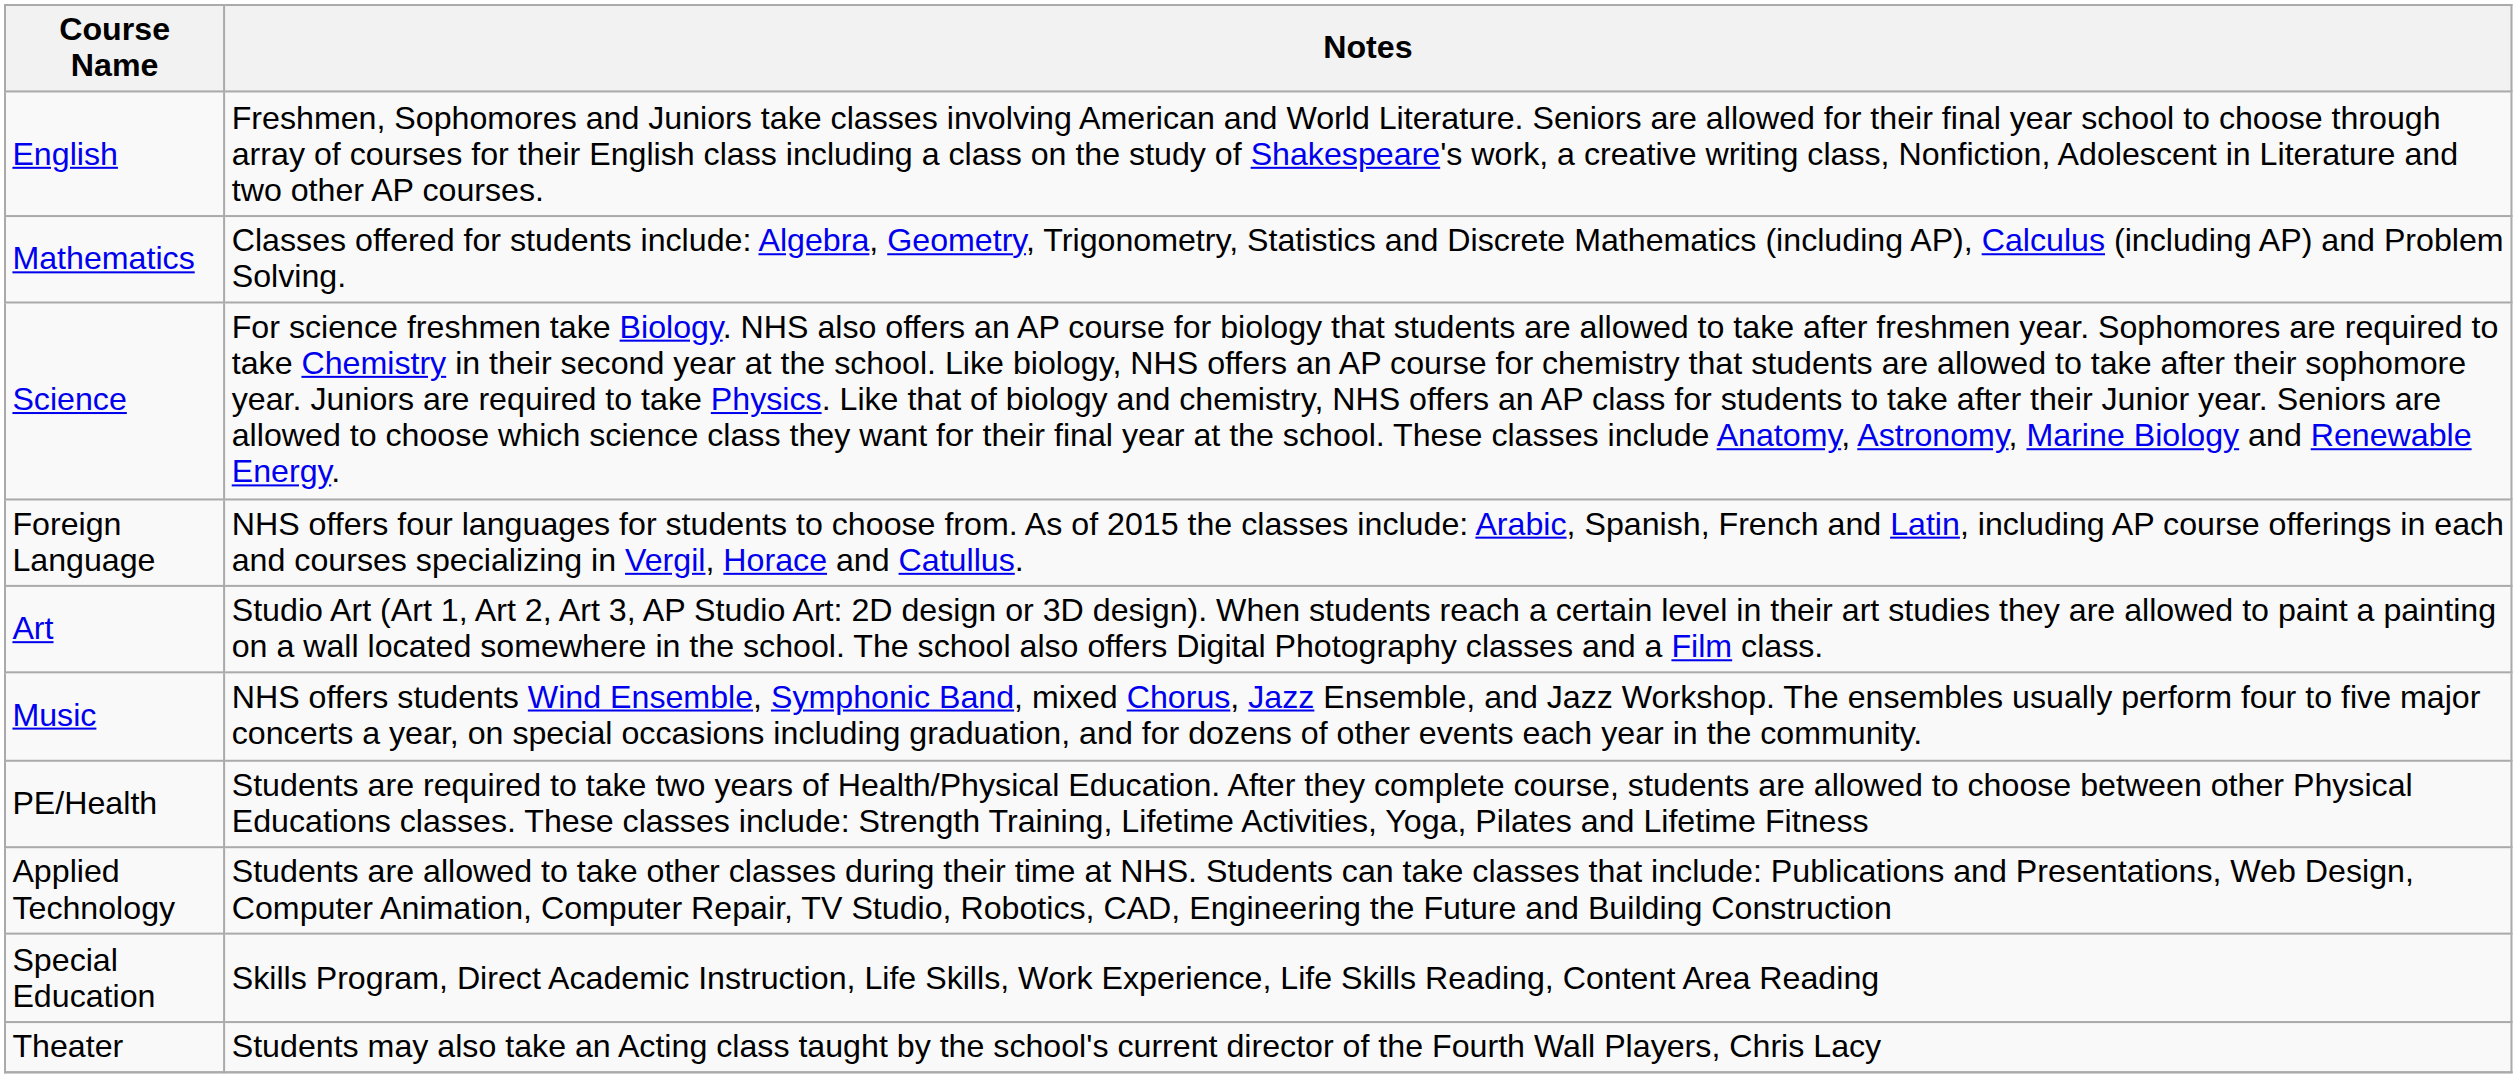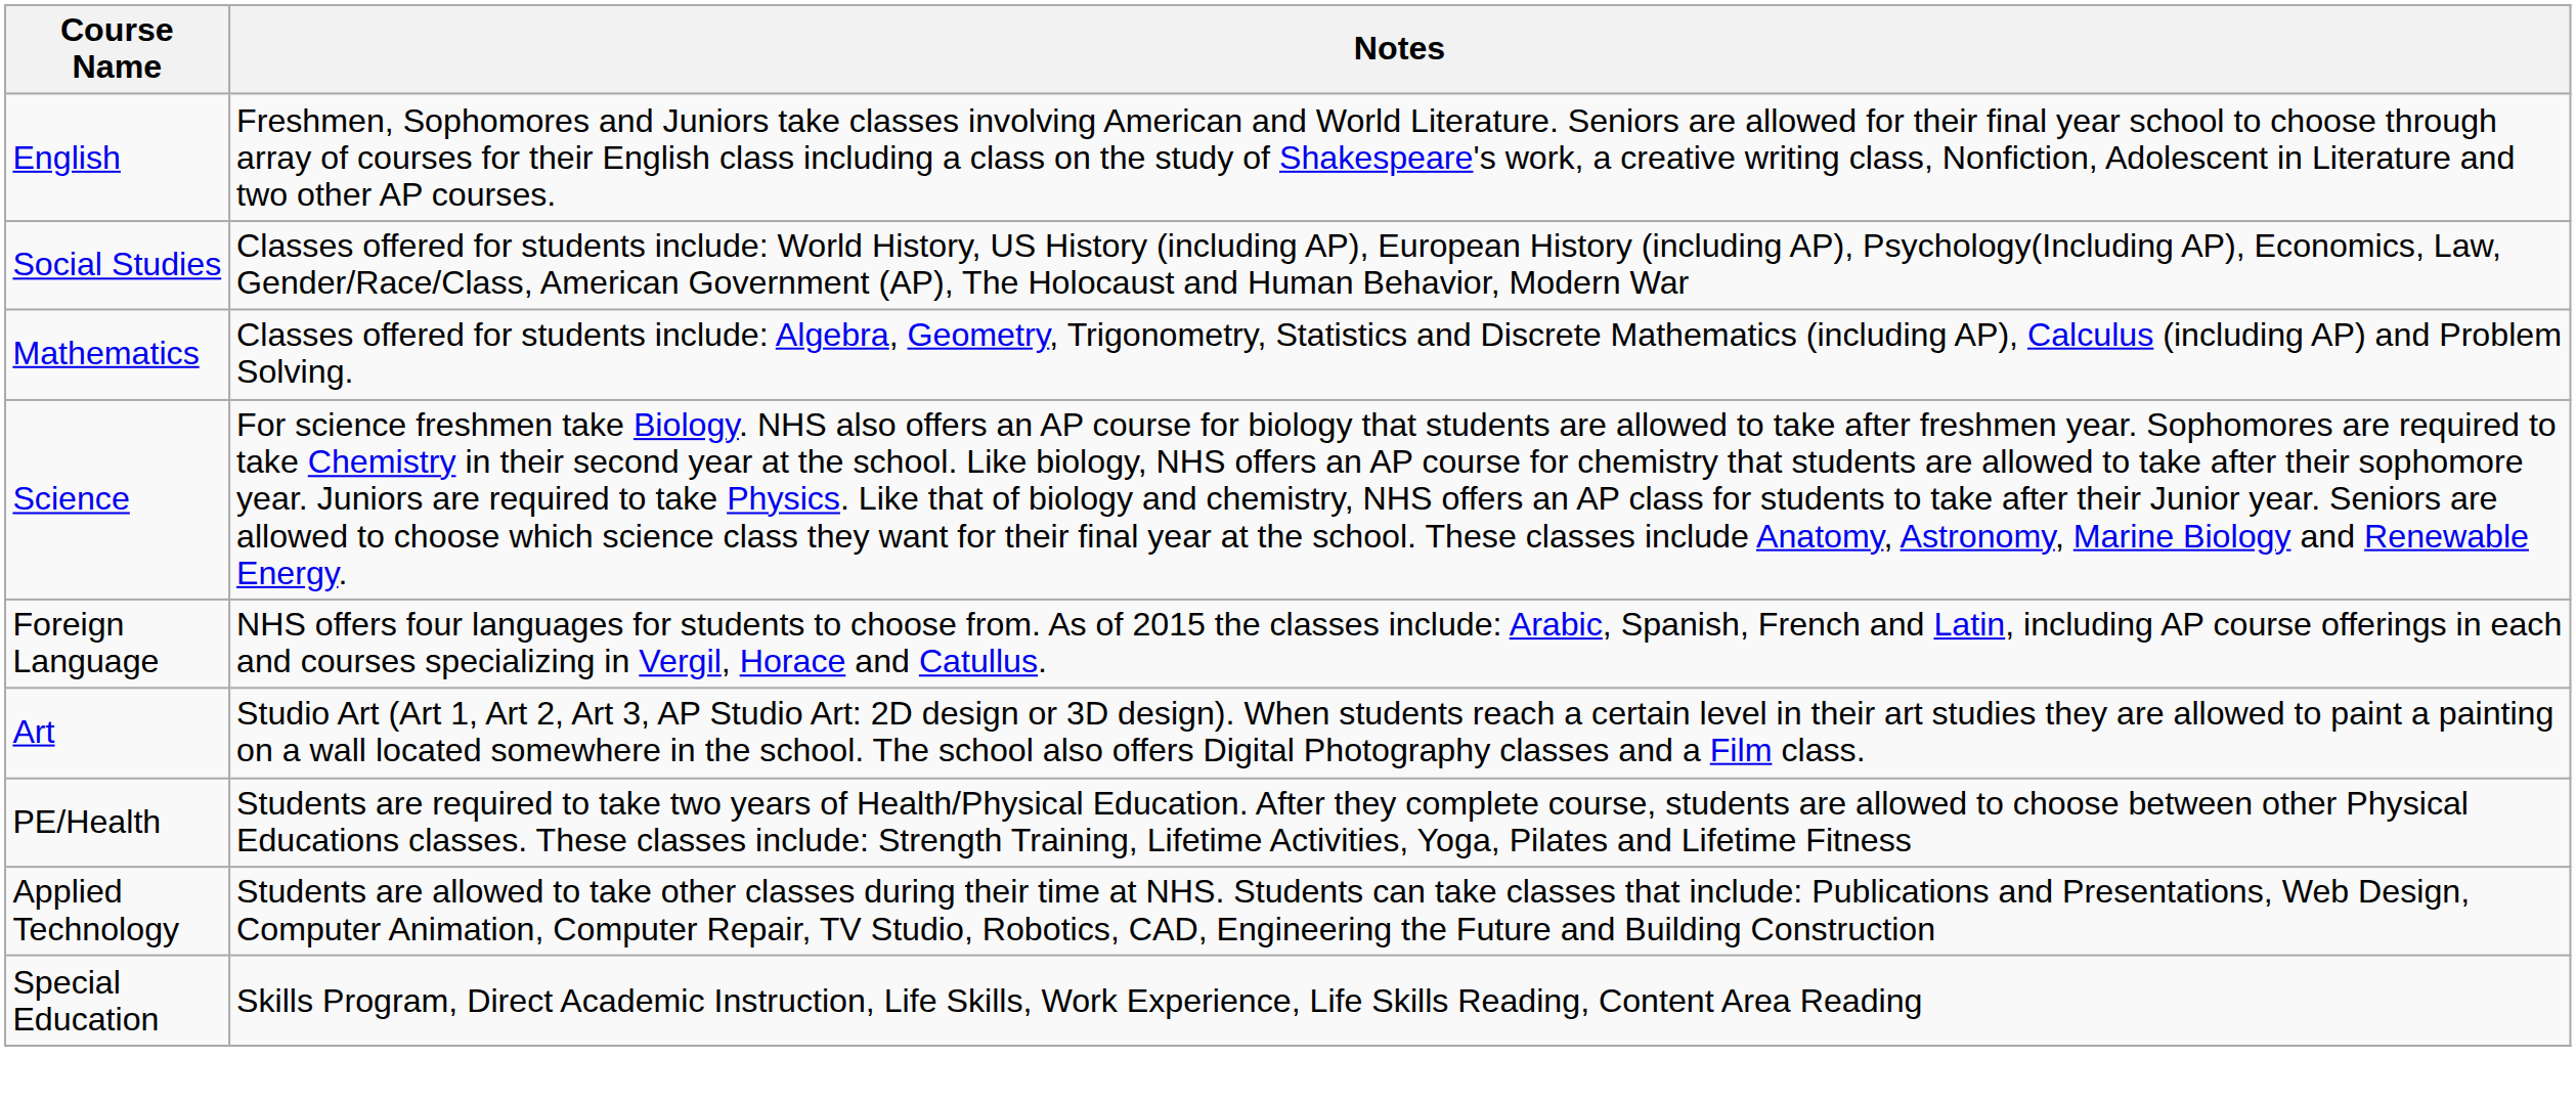+ row: Social Studies | Classes offered for students include: World History, US History (including AP), European History (including AP), Psychology(Including AP), Economics, Law, Gender/Race/Class, American Government (AP), The Holocaust and Human Behavior, Modern War
- row: Music | NHS offers students Wind Ensemble, Symphonic Band, mixed Chorus, Jazz Ensemble, and Jazz Workshop. The ensembles usually perform four to five major concerts a year, on special occasions including graduation, and for dozens of other events each year in the community.
- row: Theater | Students may also take an Acting class taught by the school's current director of the Fourth Wall Players, Chris Lacy
